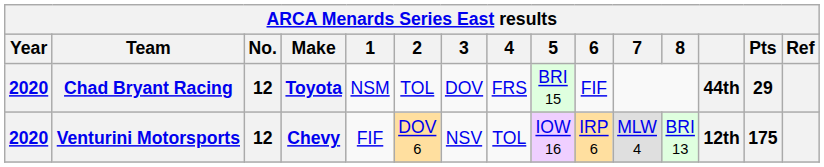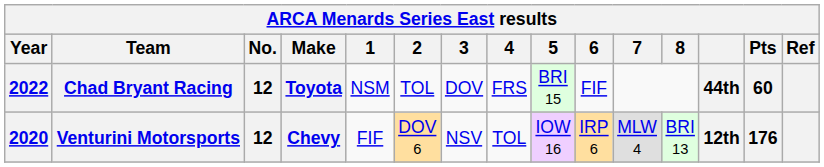Chad Bryant Racing | Year: 2020 -> 2022
Chad Bryant Racing | Pts: 29 -> 60
Venturini Motorsports | Pts: 175 -> 176
